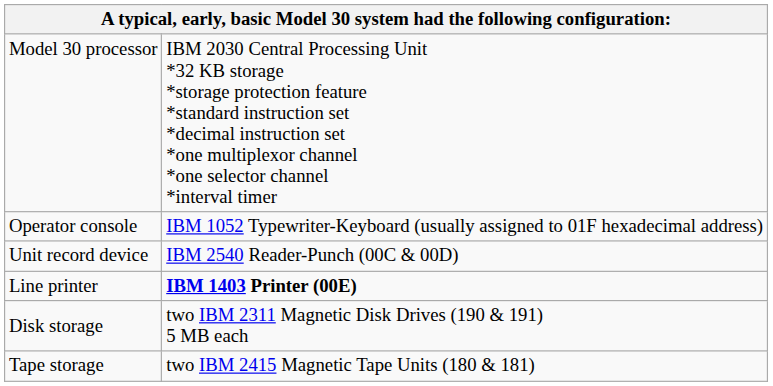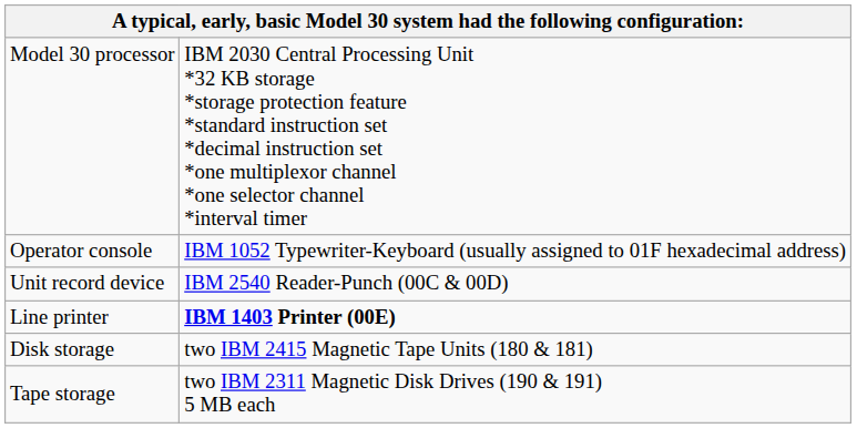Disk storage | column 2: two IBM 2311 Magnetic Disk Drives (190 & 191) 5 MB each -> two IBM 2415 Magnetic Tape Units (180 & 181)
Tape storage | column 2: two IBM 2415 Magnetic Tape Units (180 & 181) -> two IBM 2311 Magnetic Disk Drives (190 & 191) 5 MB each
